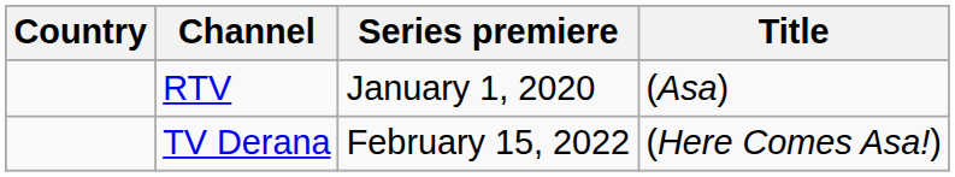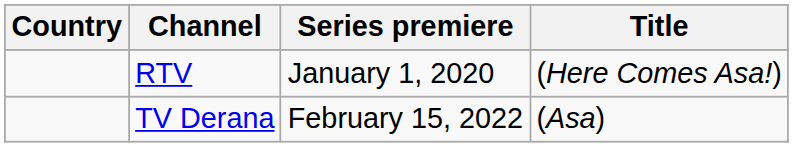RTV | Title: (Asa) -> (Here Comes Asa!)
TV Derana | Title: (Here Comes Asa!) -> (Asa)
